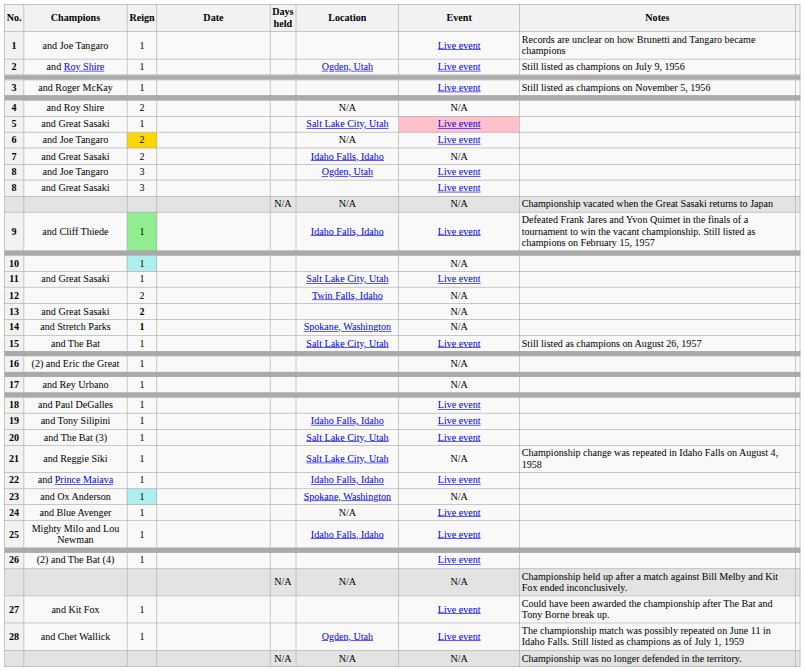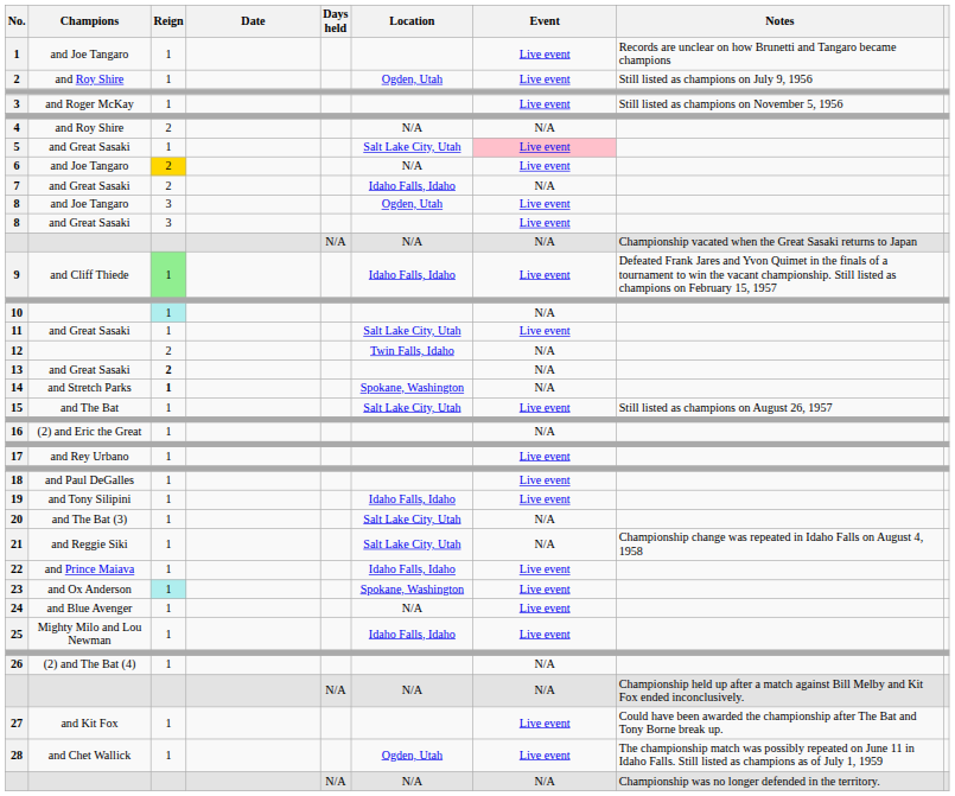17 | Event: N/A -> Live event
20 | Event: Live event -> N/A
23 | Event: N/A -> Live event
26 | Event: Live event -> N/A
